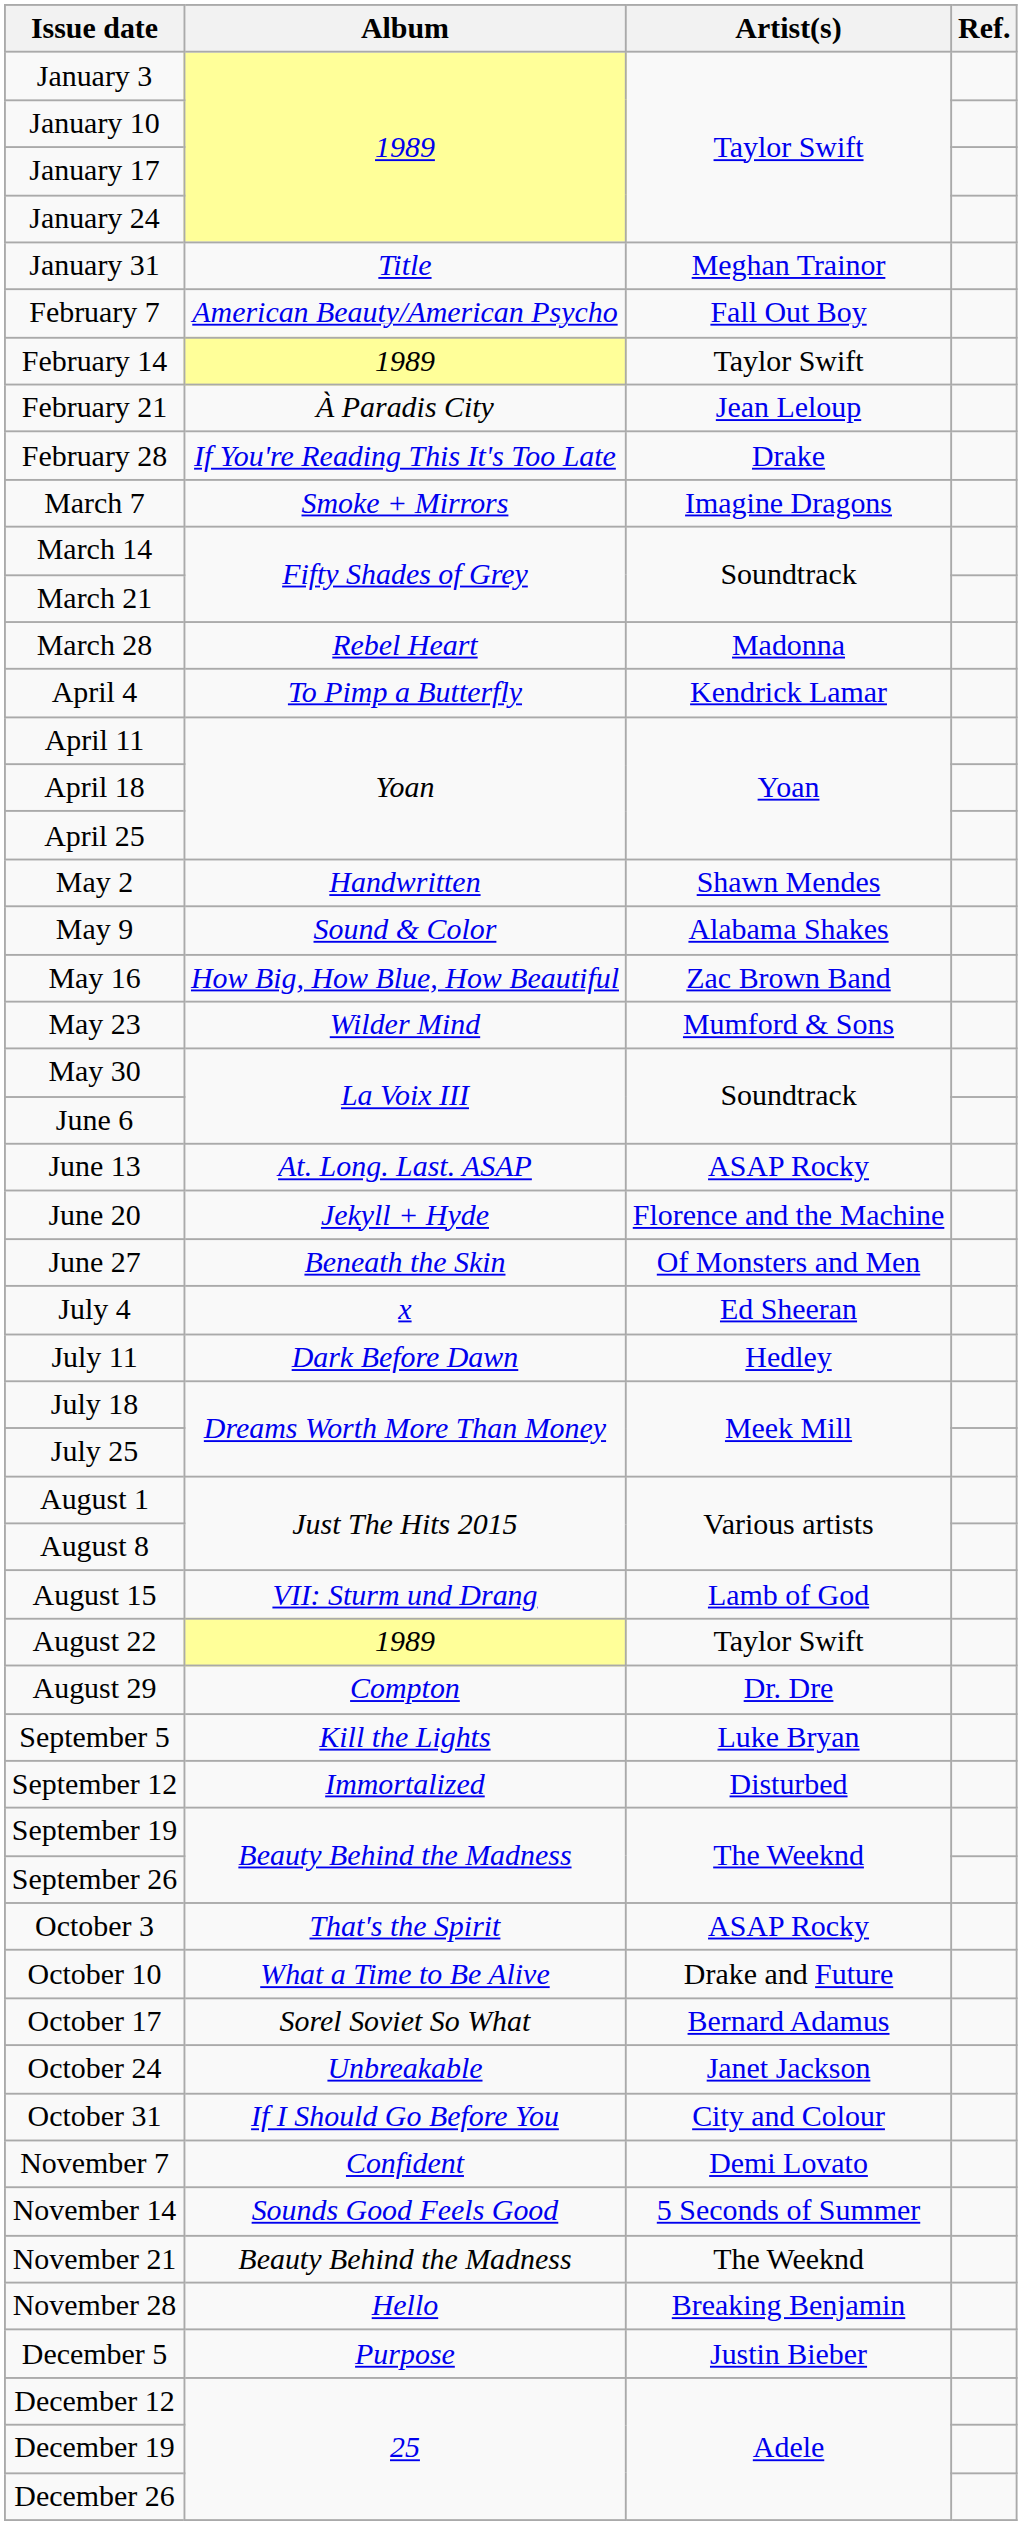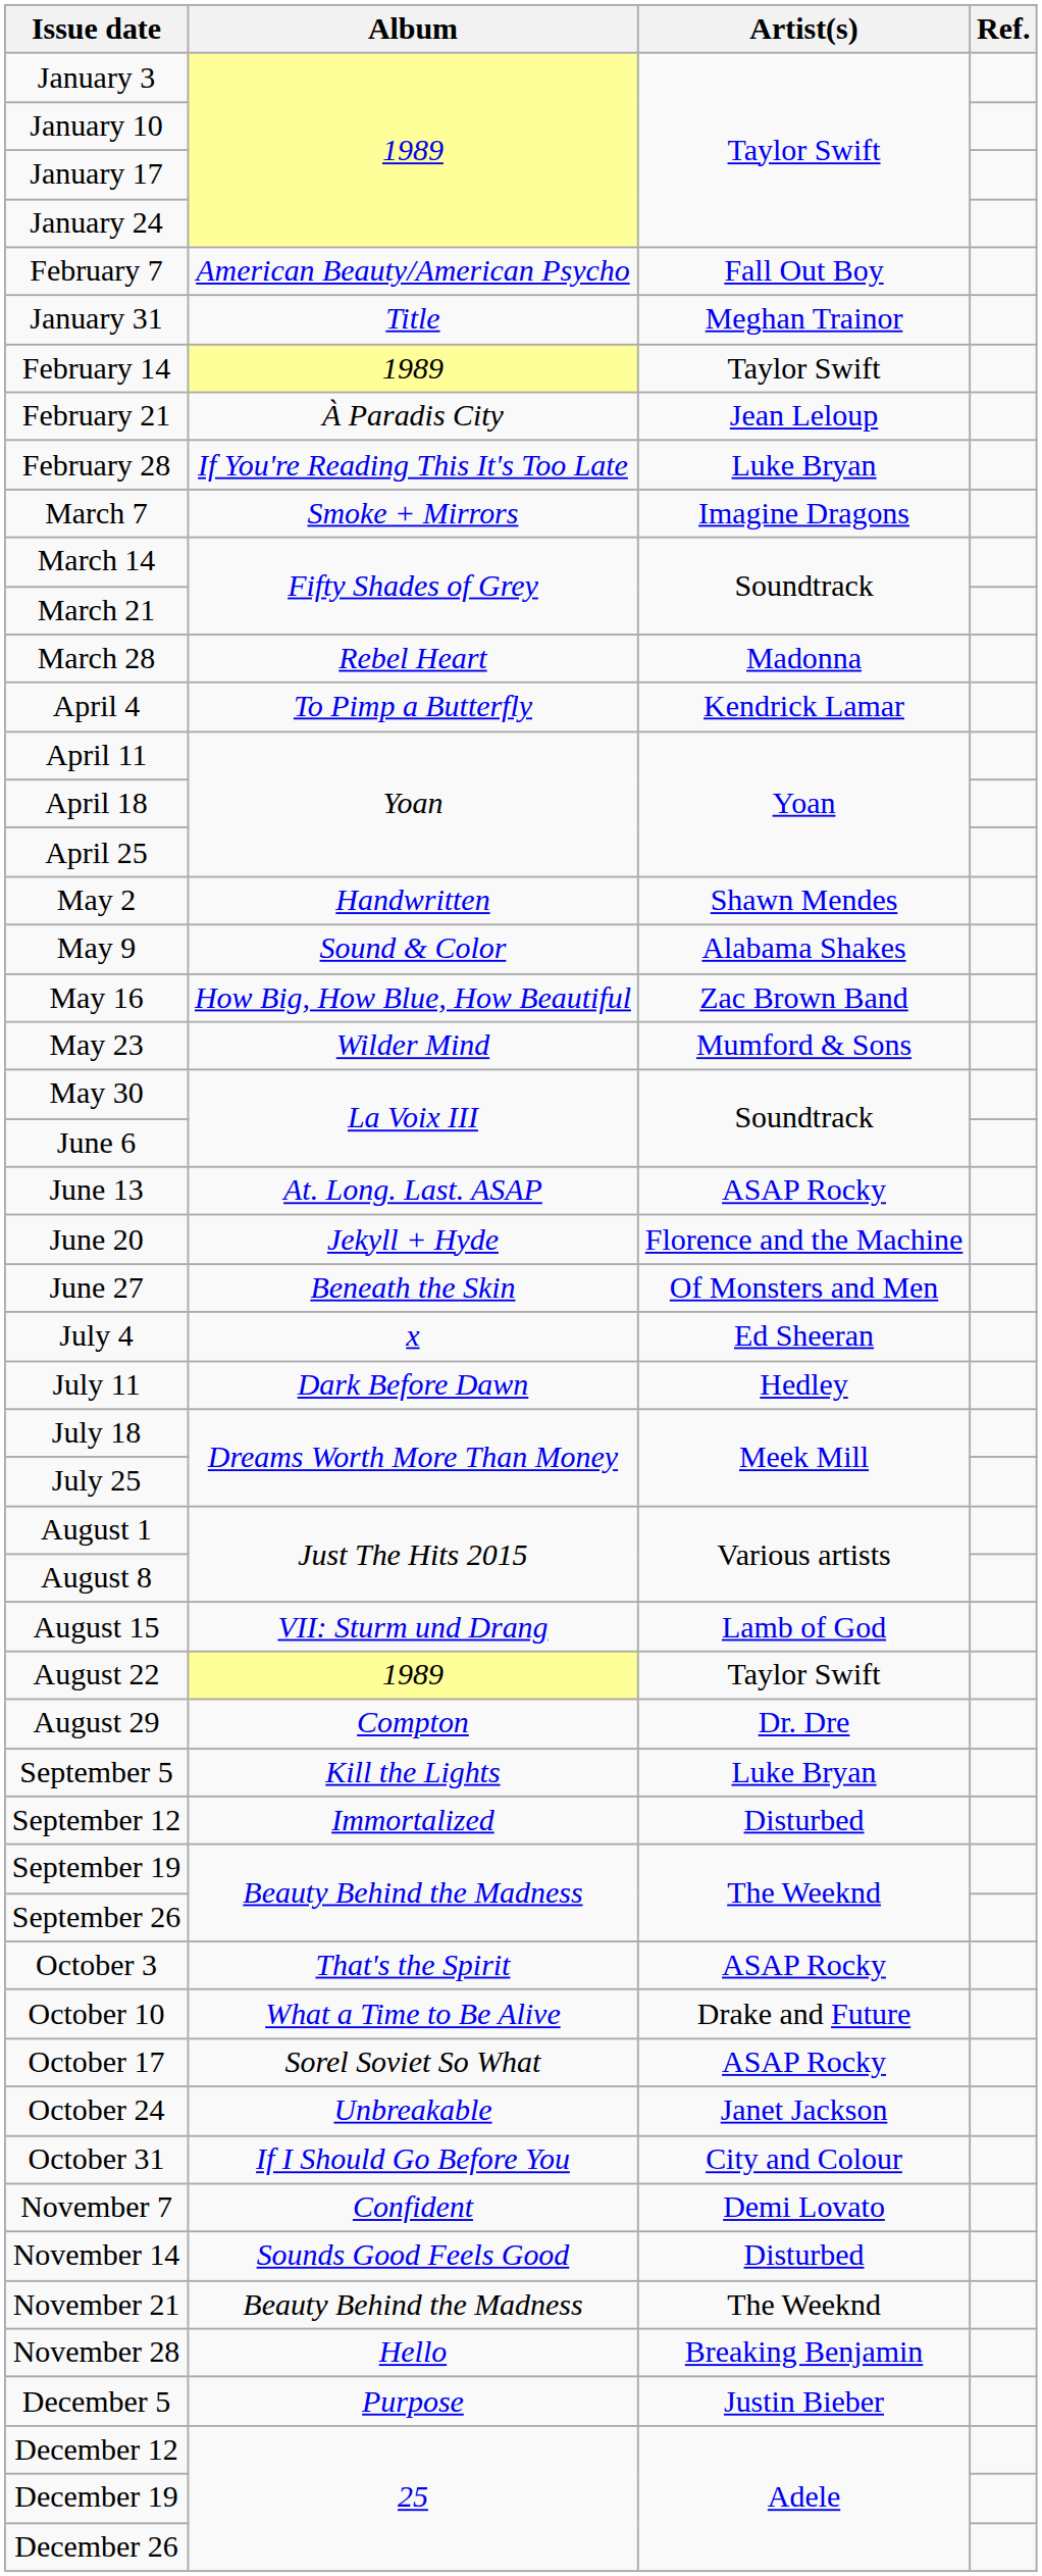rows swapped: January 31 <-> February 7
February 28 | Artist(s): Drake -> Luke Bryan
October 17 | Artist(s): Bernard Adamus -> ASAP Rocky
November 14 | Artist(s): 5 Seconds of Summer -> Disturbed
